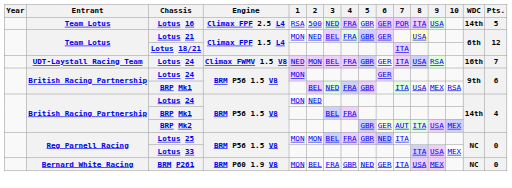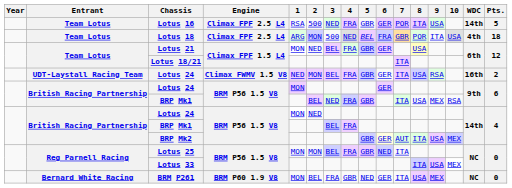+ row: Team Lotus | Lotus 18 | Climax FPF 2.5 L4 | ARG | MON | 500 | NED | BEL | FRA | GBR | POR | ITA | USA | 4th | 18
UDT-Laystall Racing Team / Lotus 24 | Pts.: 7 -> 2
